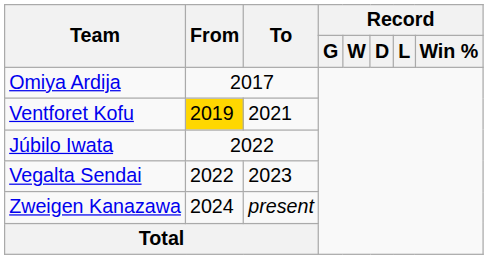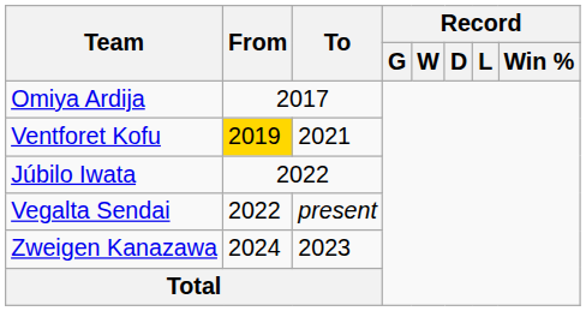Vegalta Sendai | To: 2023 -> present
Zweigen Kanazawa | To: present -> 2023
